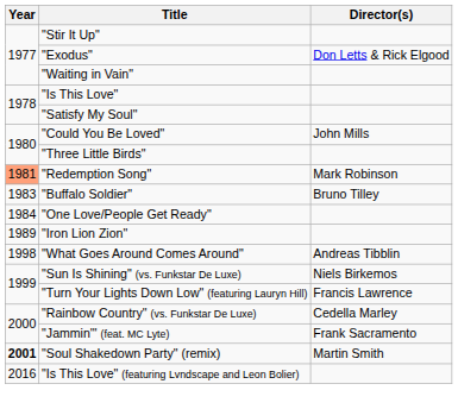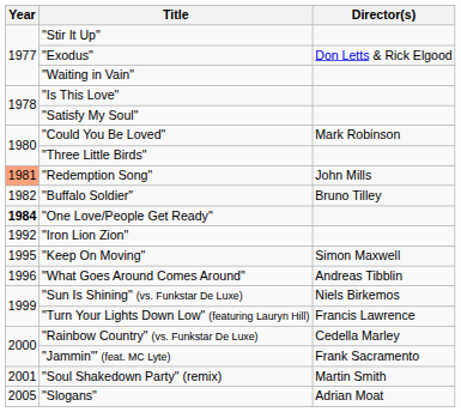"Could You Be Loved" | Director(s): John Mills -> Mark Robinson
"Redemption Song" | Director(s): Mark Robinson -> John Mills
"Buffalo Soldier" | Year: 1983 -> 1982
"One Love/People Get Ready" | Year: normal -> bold
"Iron Lion Zion" | Year: 1989 -> 1992
+ row: 1995 | "Keep On Moving" | Simon Maxwell
"What Goes Around Comes Around" | Year: 1998 -> 1996
"Soul Shakedown Party" (remix) | Year: bold -> normal
+ row: 2005 | "Slogans" | Adrian Moat
- row: 2016 | "Is This Love" (featuring Lvndscape and Leon Bolier)
